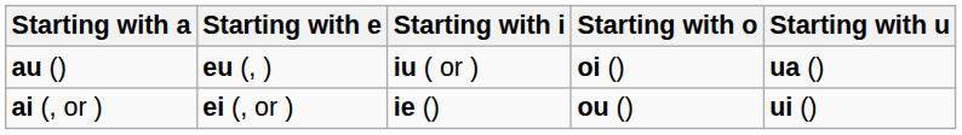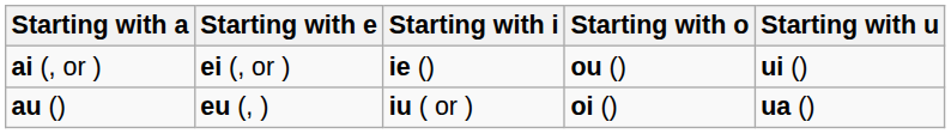rows swapped: ai (, or ) <-> au ()
